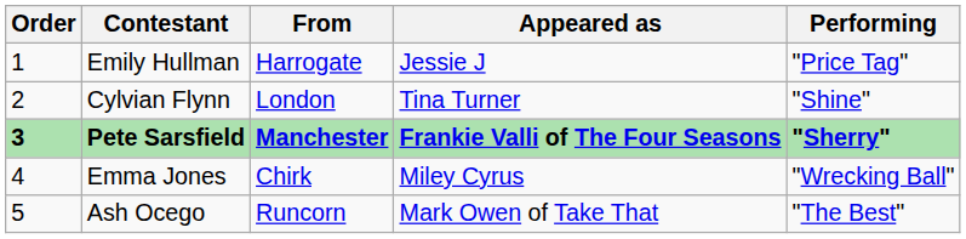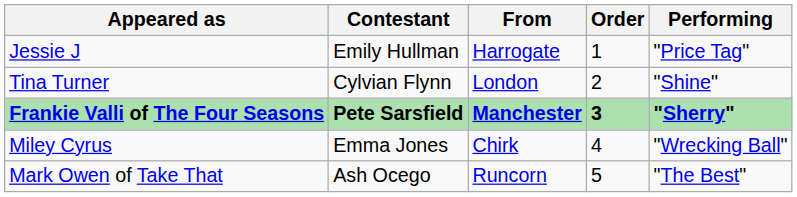columns swapped: Order <-> Appeared as
